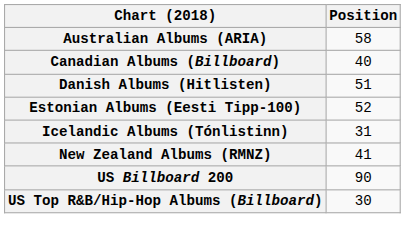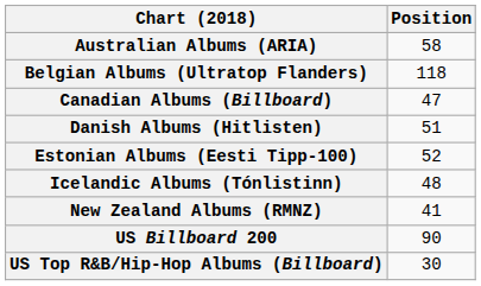+ row: Belgian Albums (Ultratop Flanders) | 118
Canadian Albums (Billboard) | Position: 40 -> 47
Icelandic Albums (Tónlistinn) | Position: 31 -> 48
